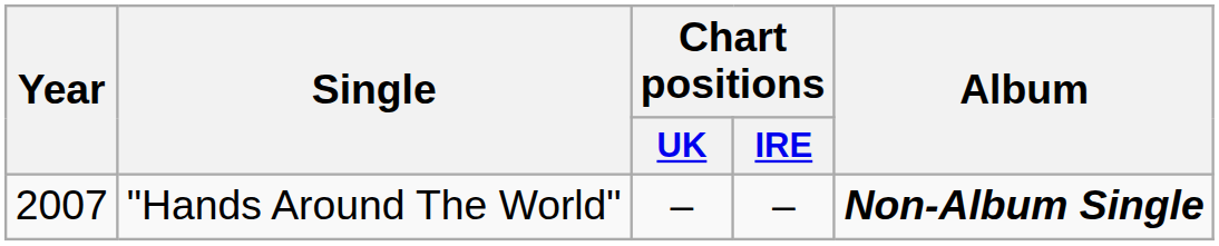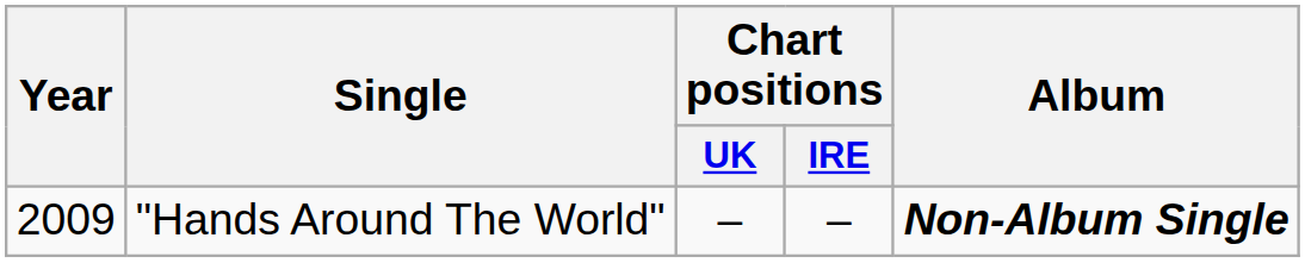"Hands Around The World" | Year: 2007 -> 2009
